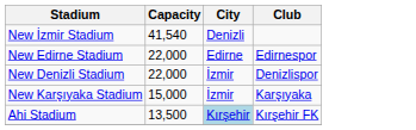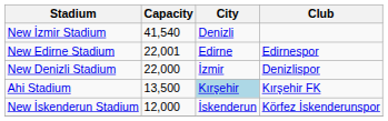New Edirne Stadium | Capacity: 22,000 -> 22,001
- row: New Karşıyaka Stadium | 15,000 | İzmir | Karşıyaka
+ row: New İskenderun Stadium | 12,000 | İskenderun | Körfez İskenderunspor
